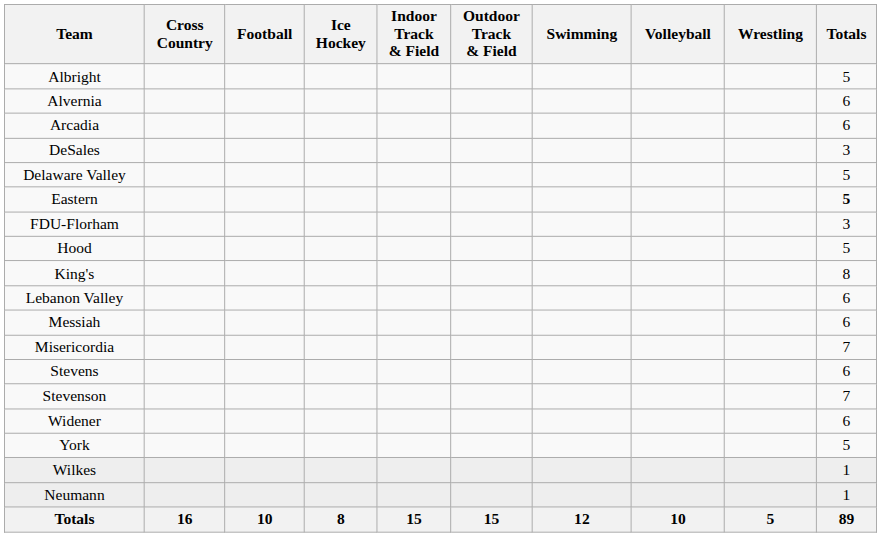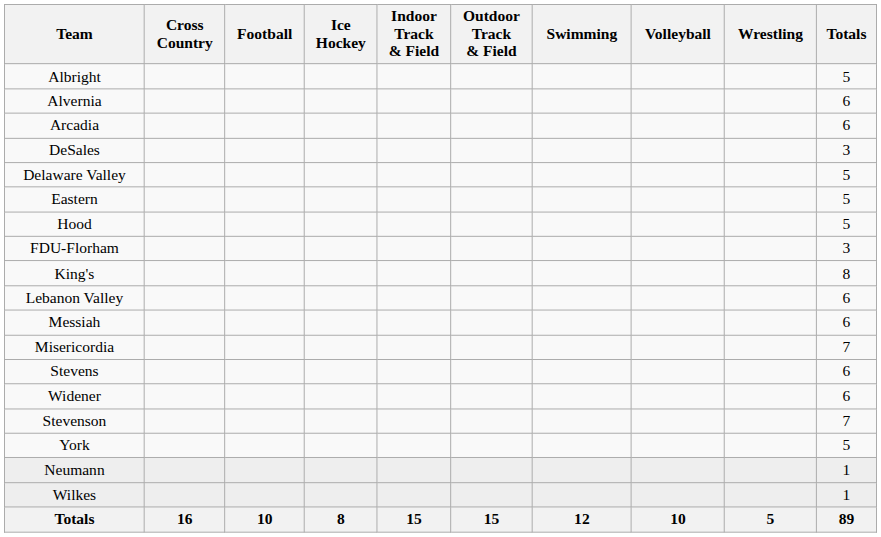Eastern | Totals: bold -> normal
rows swapped: FDU-Florham <-> Hood
rows swapped: Stevenson <-> Widener
rows swapped: Neumann <-> Wilkes
